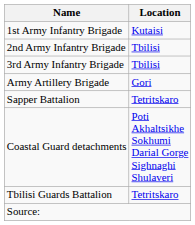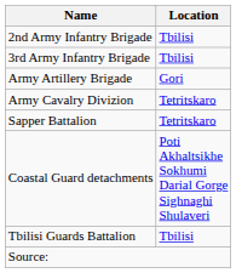- row: 1st Army Infantry Brigade | Kutaisi
+ row: Army Cavalry Divizion | Tetritskaro
Tbilisi Guards Battalion | Location: Tetritskaro -> Tbilisi
